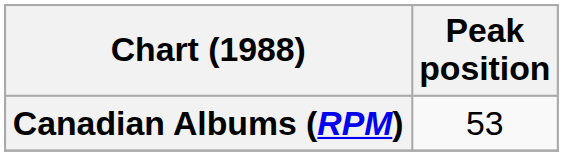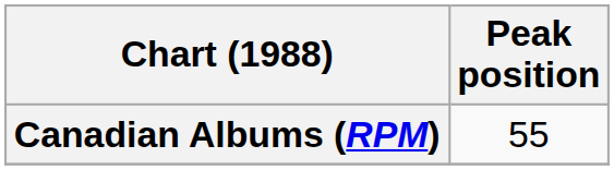Canadian Albums (RPM) | Peak position: 53 -> 55
